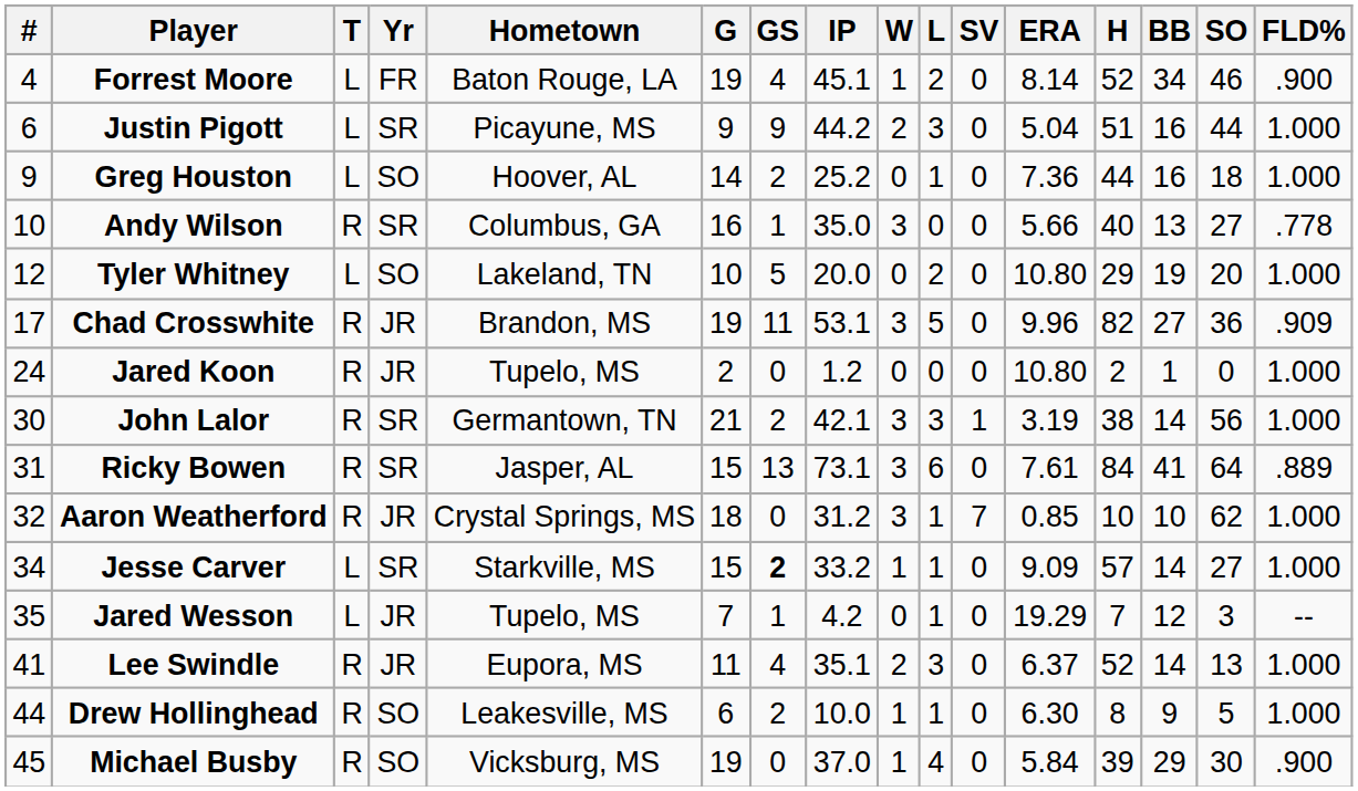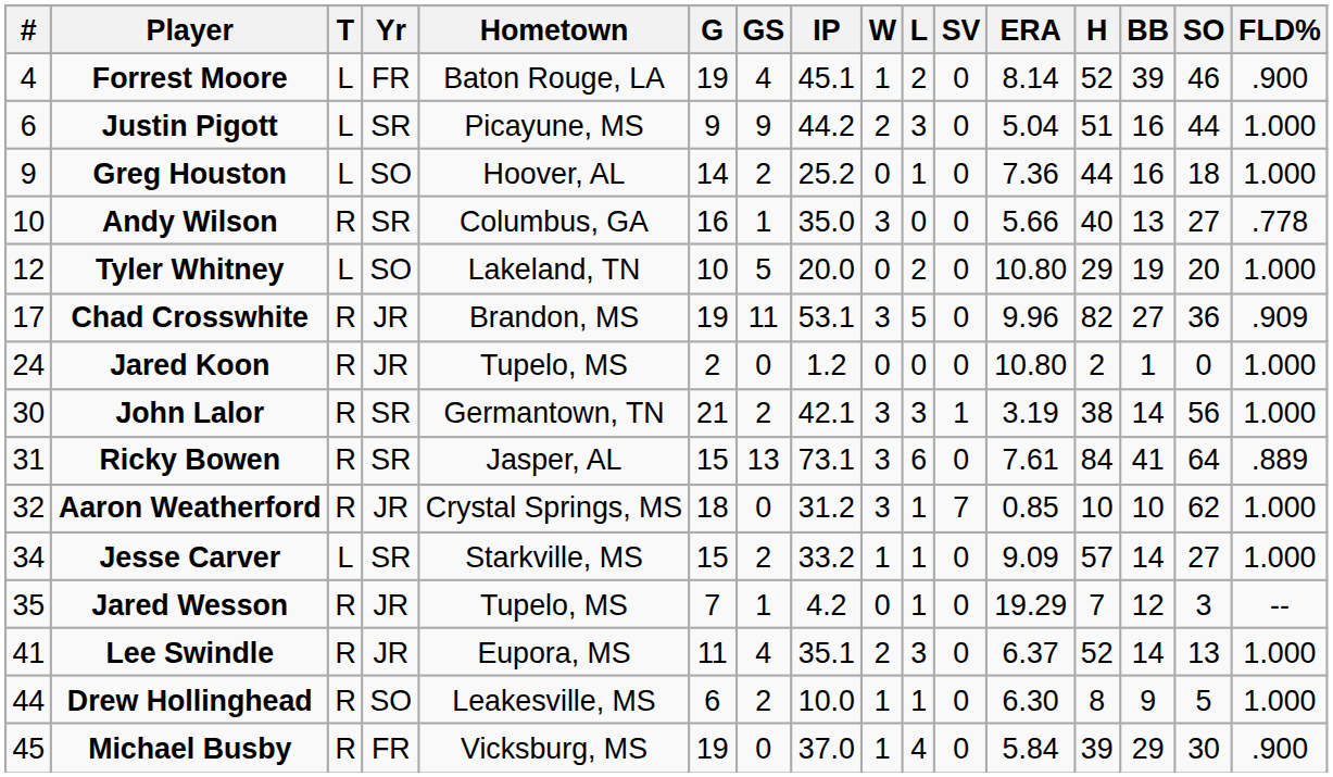Forrest Moore | BB: 34 -> 39
Jesse Carver | GS: bold -> normal
Jared Wesson | T: L -> R
Michael Busby | Yr: SO -> FR
